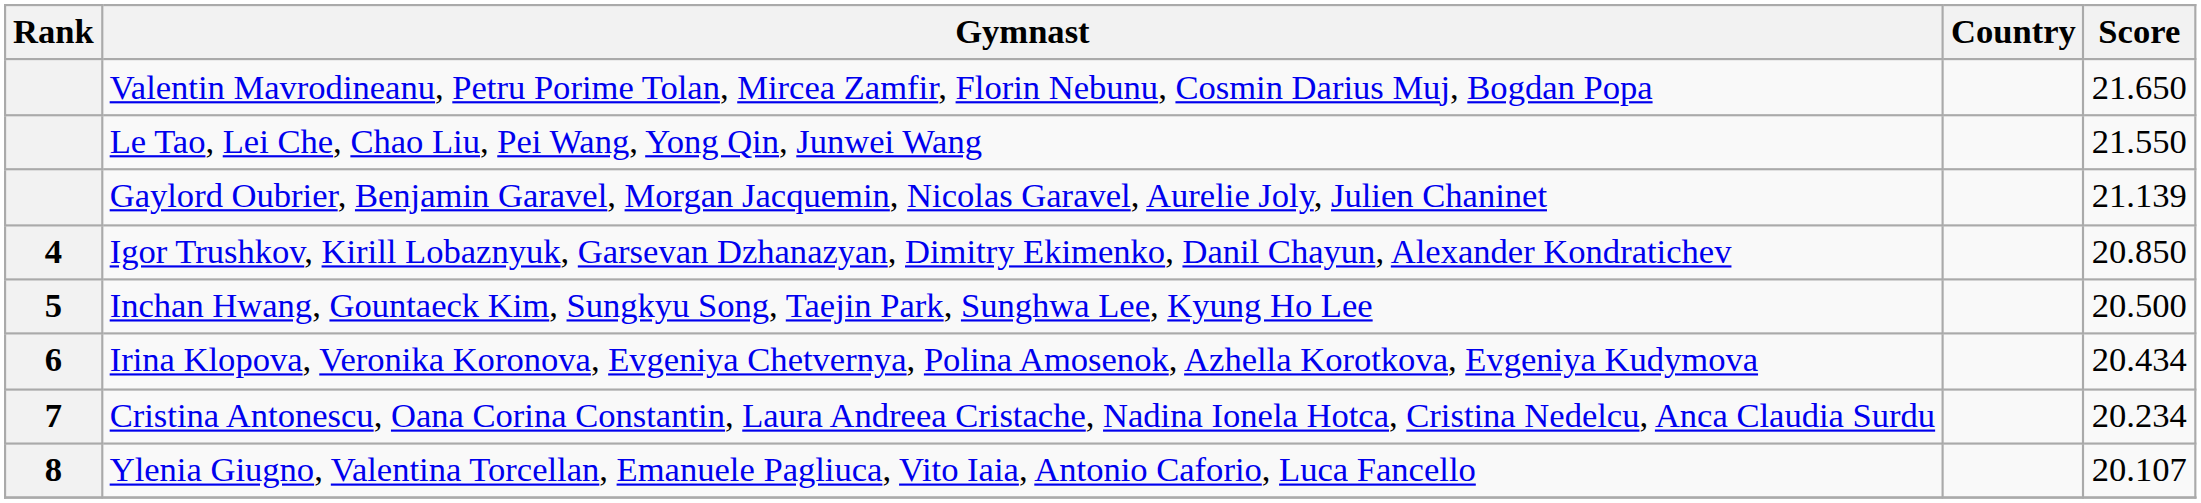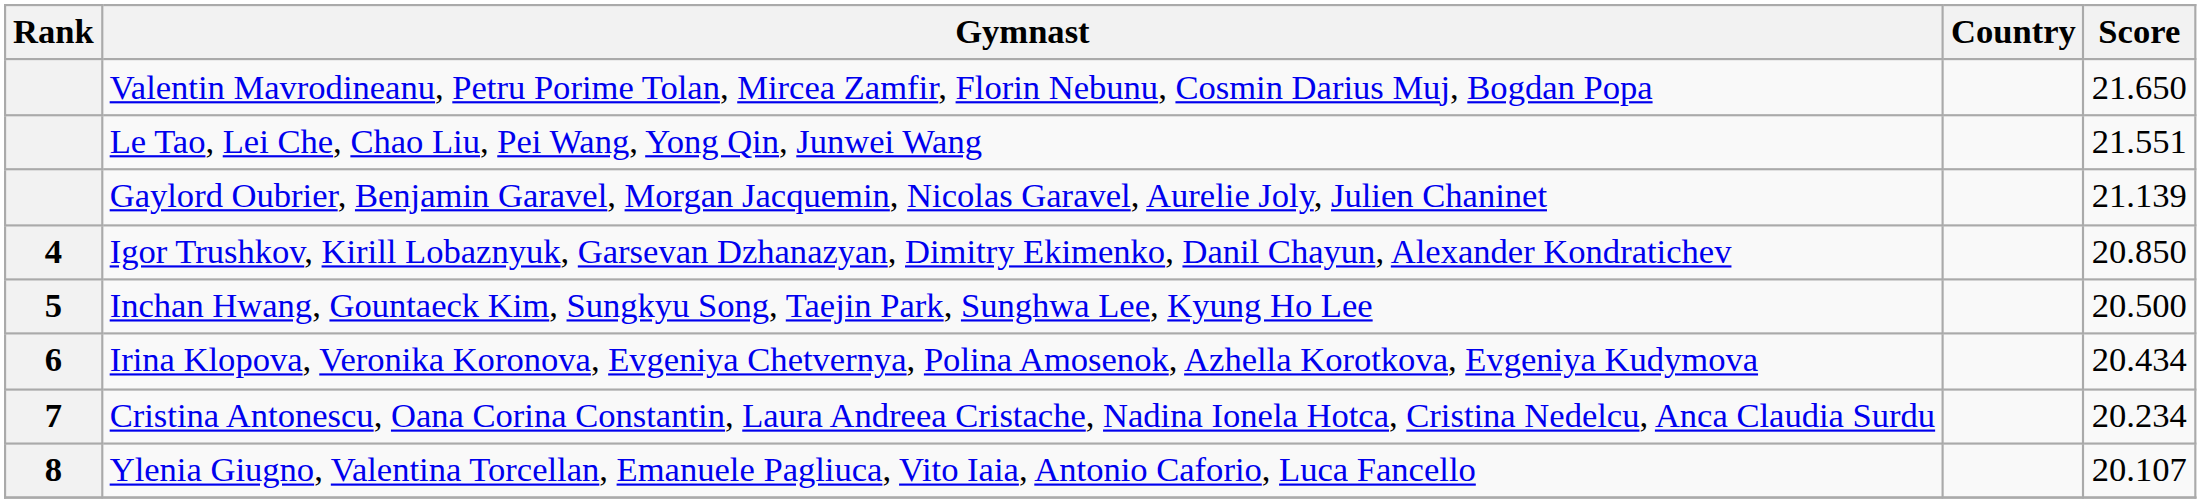Le Tao, Lei Che, Chao Liu, Pei Wang, Yong Qin, Junwei Wang | Score: 21.550 -> 21.551
